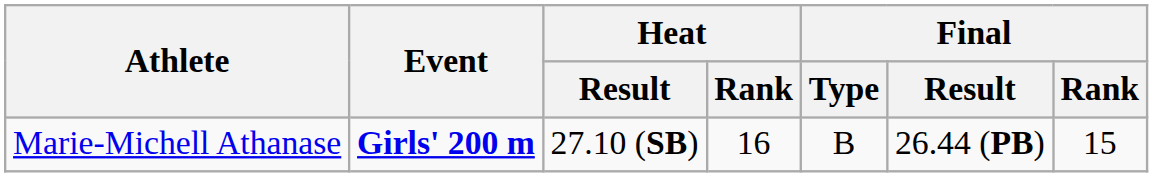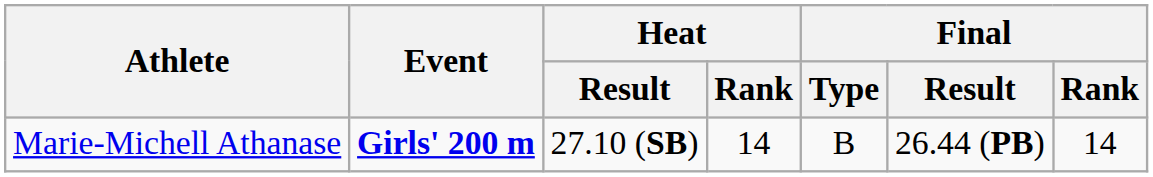Marie-Michell Athanase | Heat / Rank: 16 -> 14
Marie-Michell Athanase | Final / Rank: 15 -> 14
